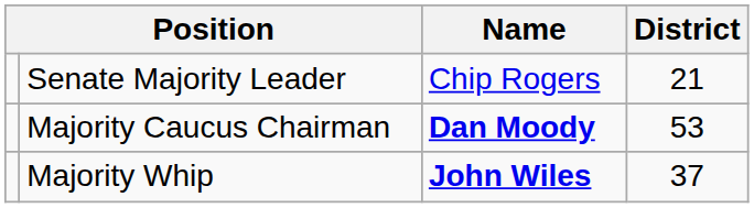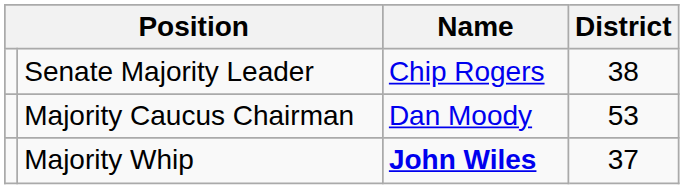Senate Majority Leader | District: 21 -> 38
Majority Caucus Chairman | Name: bold -> normal
